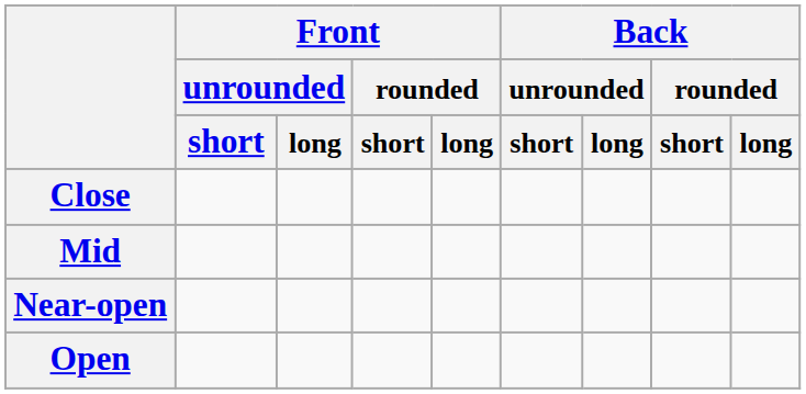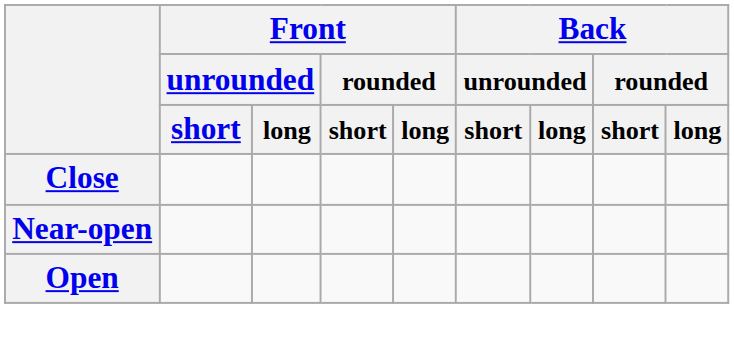- row: Mid
